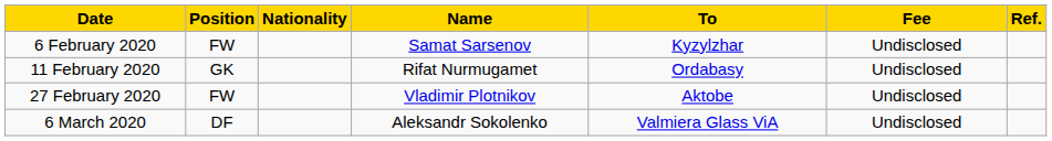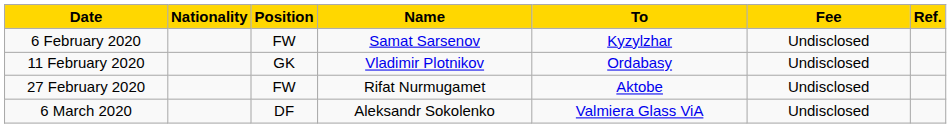columns swapped: Position <-> Nationality
11 February 2020 | Name: Rifat Nurmugamet -> Vladimir Plotnikov
27 February 2020 | Name: Vladimir Plotnikov -> Rifat Nurmugamet
